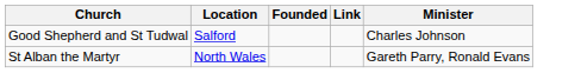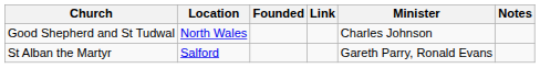+ column: Notes
Good Shepherd and St Tudwal | Location: Salford -> North Wales
St Alban the Martyr | Location: North Wales -> Salford
